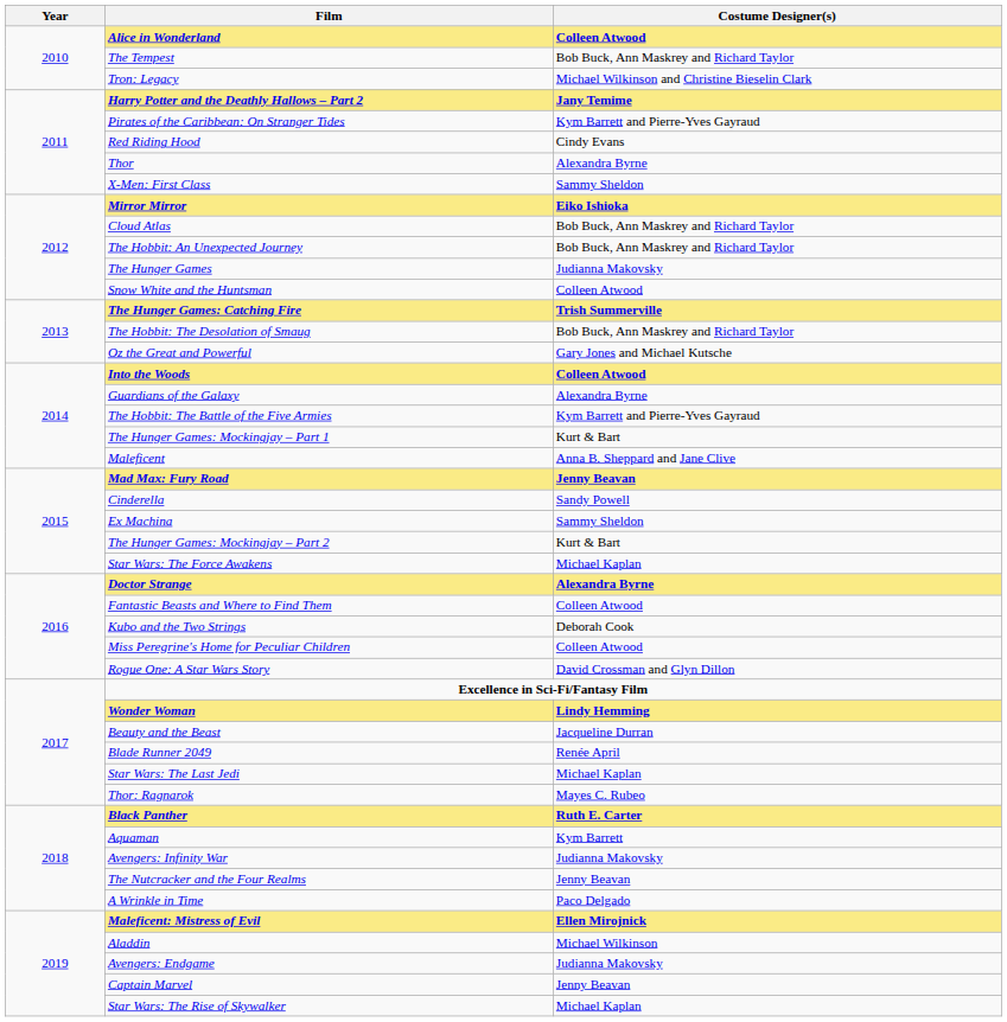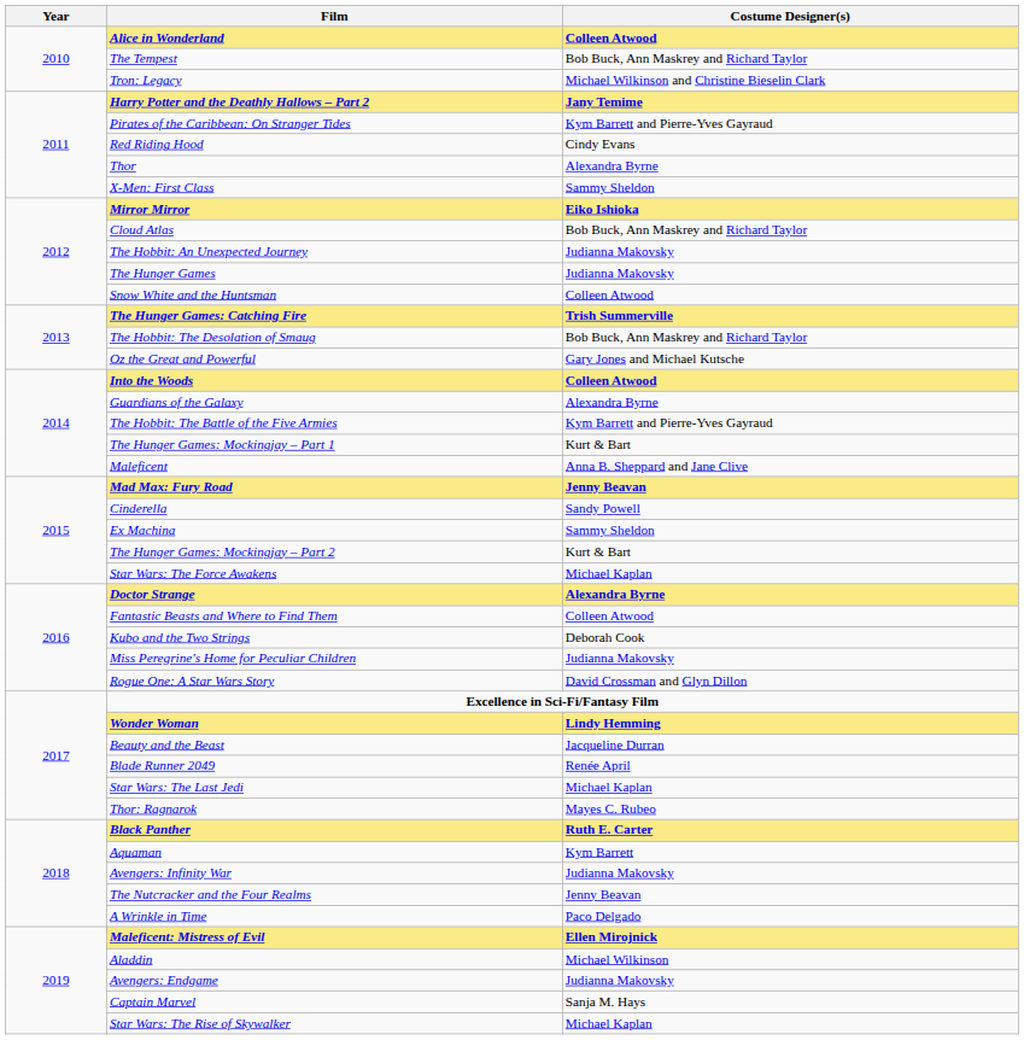The Hobbit: An Unexpected Journey | Costume Designer(s): Bob Buck, Ann Maskrey and Richard Taylor -> Judianna Makovsky
Miss Peregrine's Home for Peculiar Children | Costume Designer(s): Colleen Atwood -> Judianna Makovsky
Captain Marvel | Costume Designer(s): Jenny Beavan -> Sanja M. Hays
